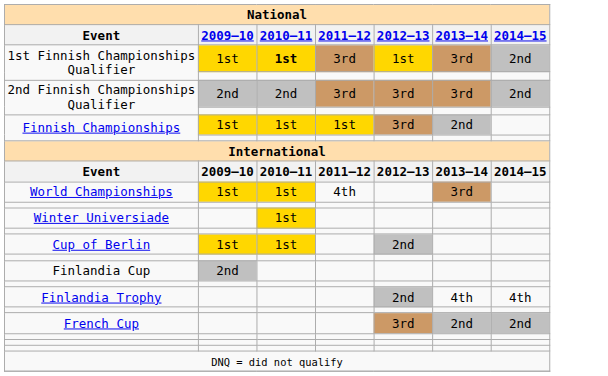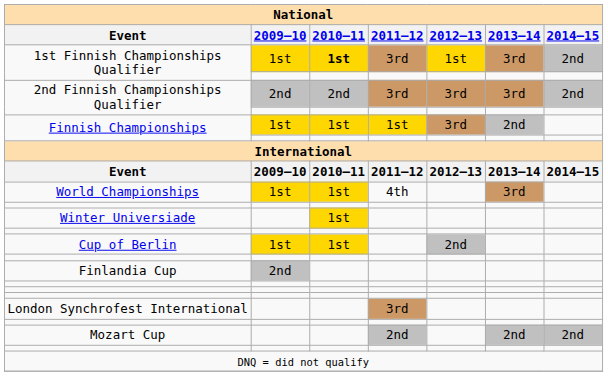- row: Finlandia Trophy | 2nd | 4th | 4th
- row: French Cup | 3rd | 2nd | 2nd
+ row: London Synchrofest International | 3rd
+ row: Mozart Cup | 2nd | 2nd | 2nd
